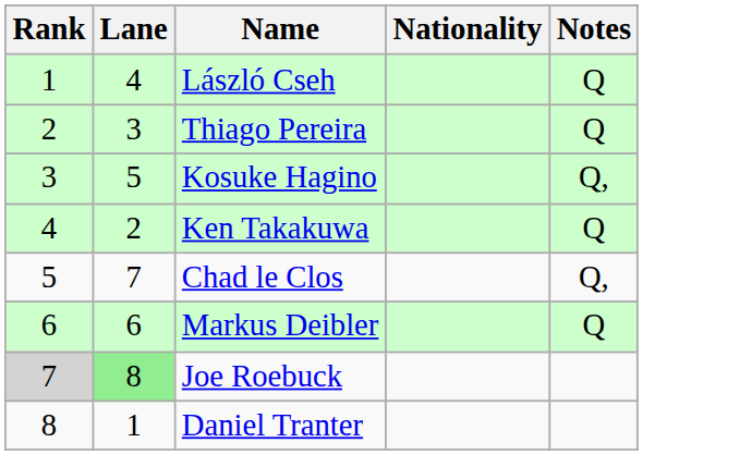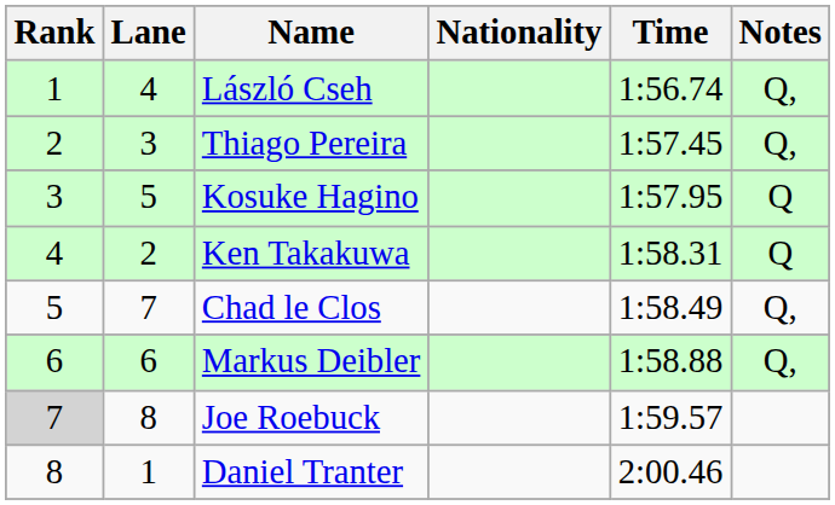+ column: Time | 1:56.74 | 1:57.45 | 1:57.95 | 1:58.31 | 1:58.49 | 1:58.88 | 1:59.57 | 2:00.46
László Cseh | Notes: Q -> Q,
Thiago Pereira | Notes: Q -> Q,
Kosuke Hagino | Notes: Q, -> Q
Markus Deibler | Notes: Q -> Q,
Joe Roebuck | Lane: lightgreen background -> no background
